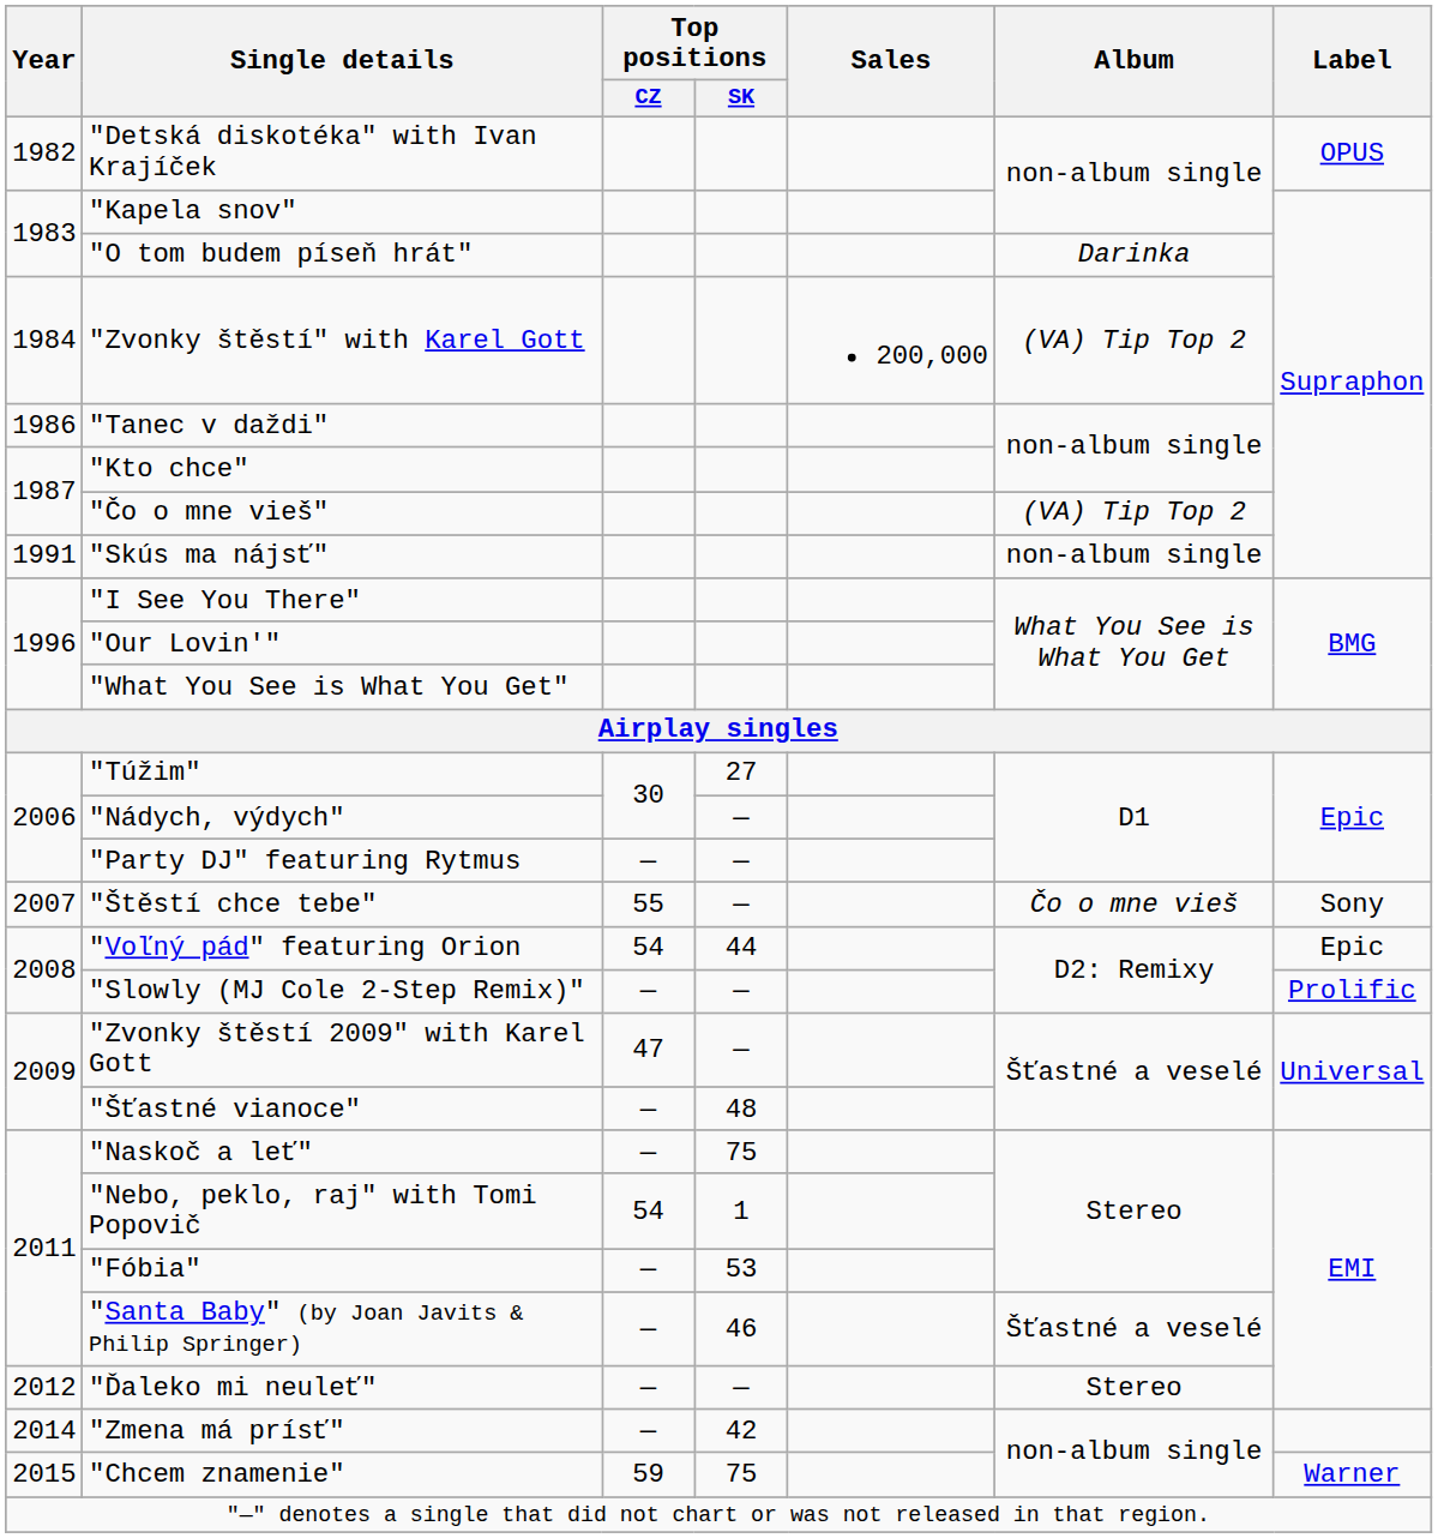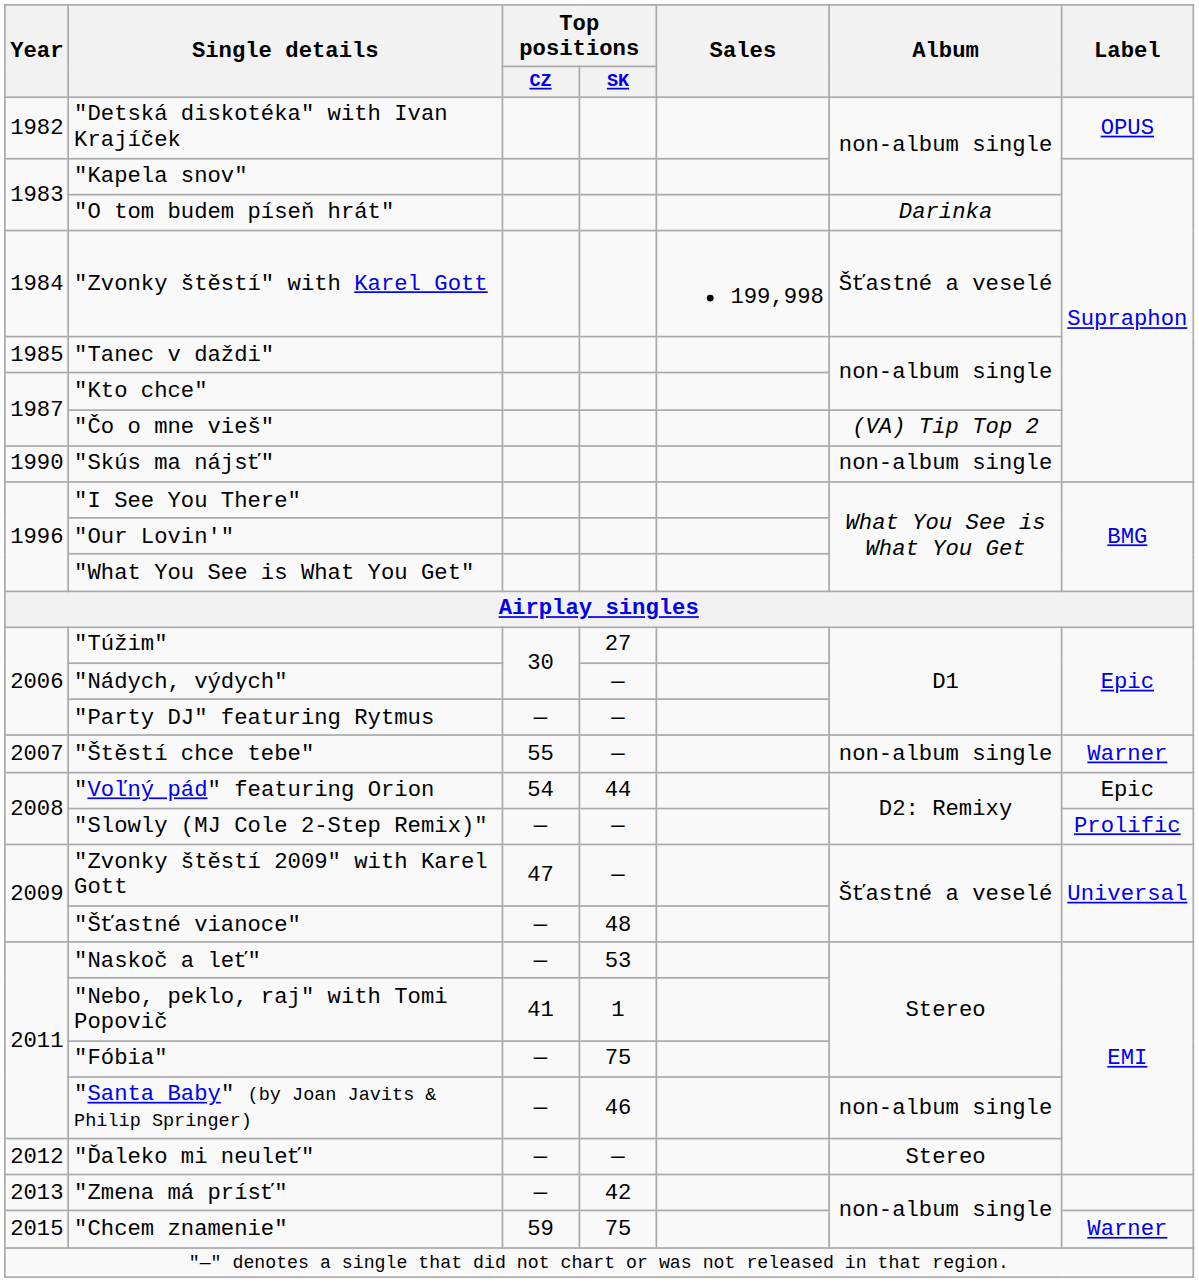"Zvonky štěstí" with Karel Gott | Sales: 200,000 -> 199,998
"Zvonky štěstí" with Karel Gott | Album: (VA) Tip Top 2 -> Šťastné a veselé
"Tanec v daždi" | Year: 1986 -> 1985
"Skús ma nájsť" | Year: 1991 -> 1990
"Štěstí chce tebe" | Album: Čo o mne vieš -> non-album single
"Štěstí chce tebe" | Label: Sony -> Warner
"Naskoč a leť" | Top positions / SK: 75 -> 53
"Nebo, peklo, raj" with Tomi Popovič | Top positions / CZ: 54 -> 41
"Fóbia" | Top positions / SK: 53 -> 75
"Santa Baby" (by Joan Javits & Philip Springer) | Album: Šťastné a veselé -> non-album single
"Zmena má prísť" | Year: 2014 -> 2013
